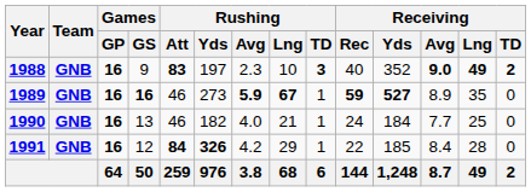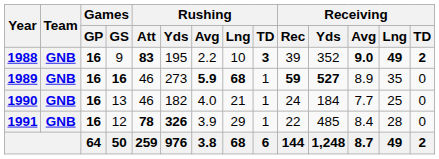1988 | Rushing / Yds: 197 -> 195
1988 | Rushing / Avg: 2.3 -> 2.2
1988 | Receiving / Rec: 40 -> 39
1989 | Rushing / Lng: 67 -> 68
1991 | Rushing / Att: 84 -> 78
1991 | Rushing / Avg: 4.2 -> 3.9
1991 | Receiving / Yds: 185 -> 485
